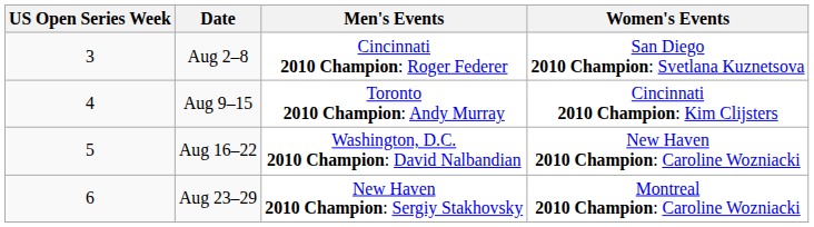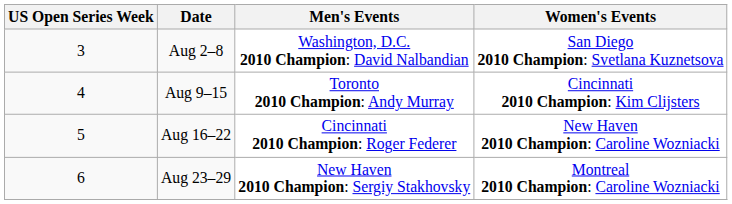Aug 2–8 | Men's Events: Cincinnati 2010 Champion: Roger Federer -> Washington, D.C. 2010 Champion: David Nalbandian
Aug 16–22 | Men's Events: Washington, D.C. 2010 Champion: David Nalbandian -> Cincinnati 2010 Champion: Roger Federer
